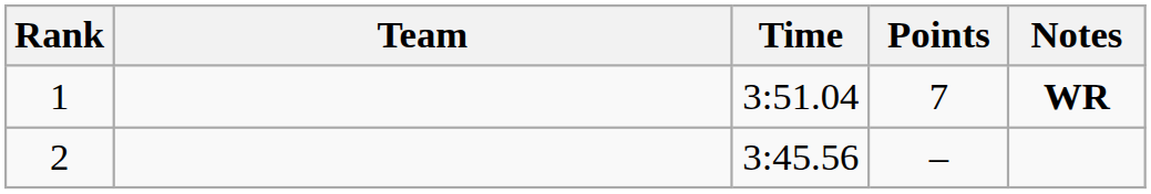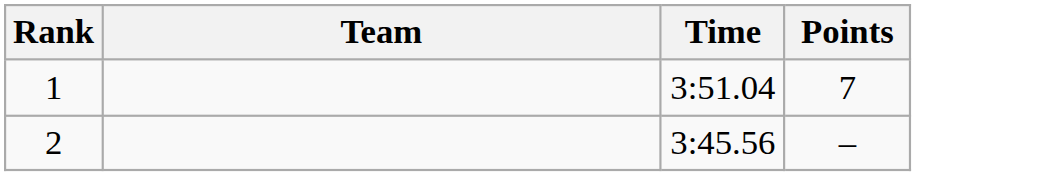- column: Notes | WR
